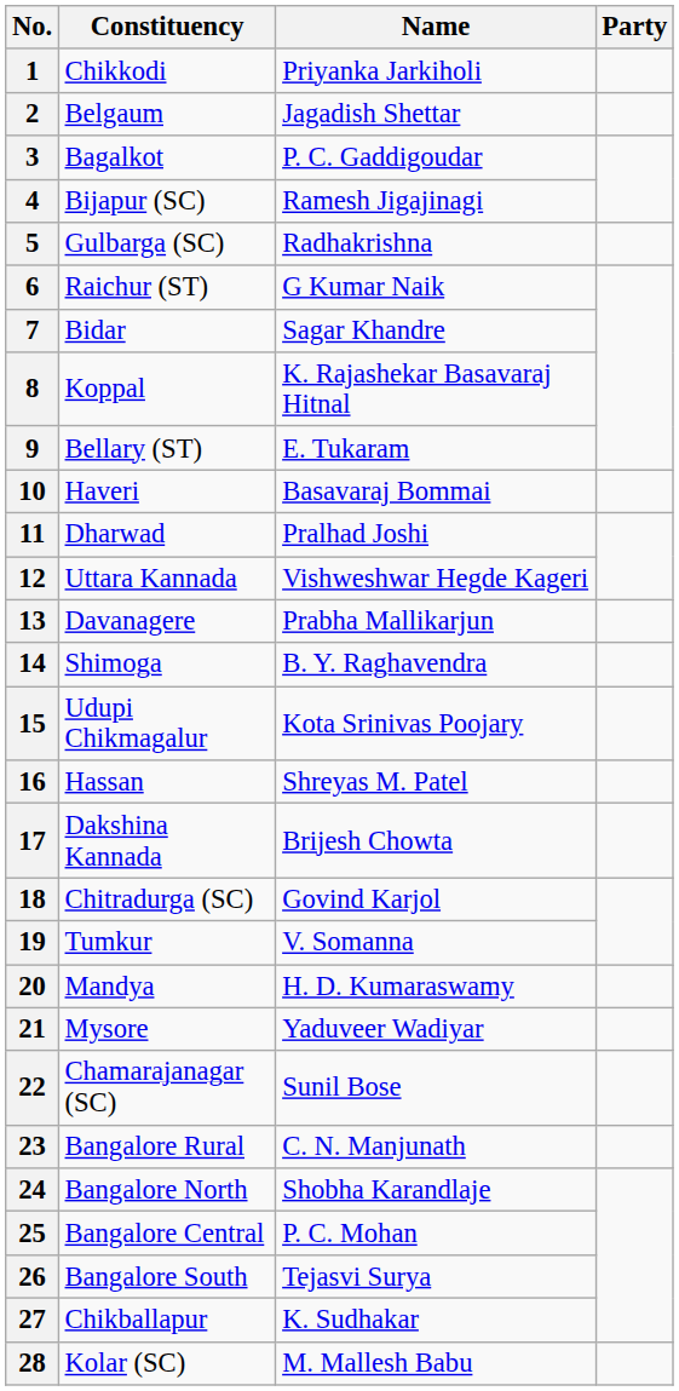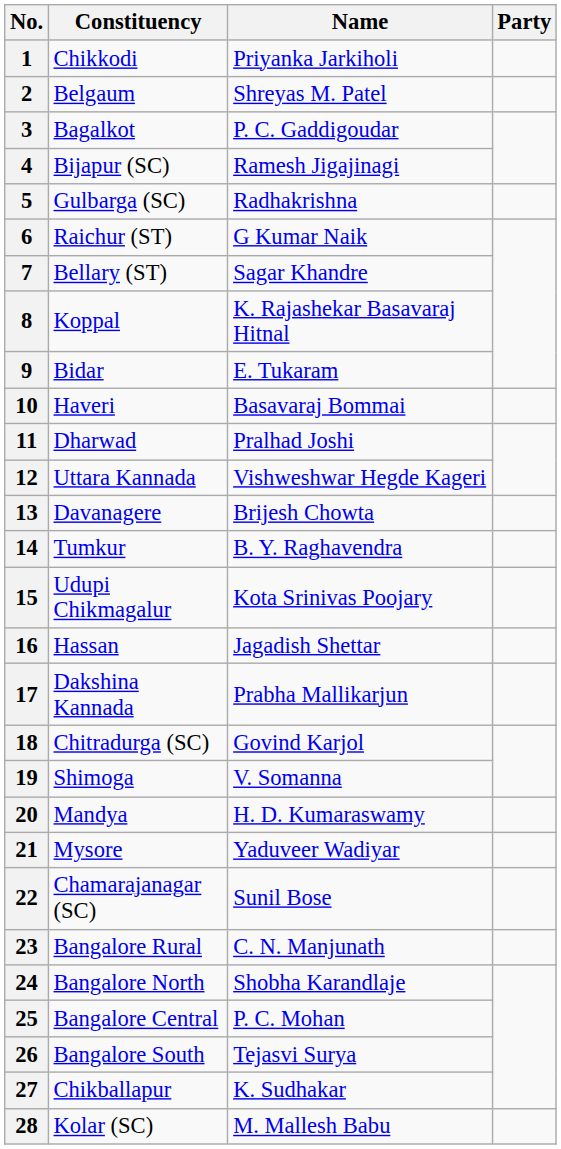2 | Name: Jagadish Shettar -> Shreyas M. Patel
7 | Constituency: Bidar -> Bellary (ST)
9 | Constituency: Bellary (ST) -> Bidar
13 | Name: Prabha Mallikarjun -> Brijesh Chowta
14 | Constituency: Shimoga -> Tumkur
16 | Name: Shreyas M. Patel -> Jagadish Shettar
17 | Name: Brijesh Chowta -> Prabha Mallikarjun
19 | Constituency: Tumkur -> Shimoga
